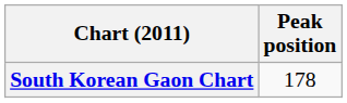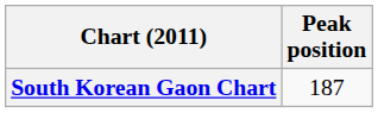South Korean Gaon Chart | Peak position: 178 -> 187
